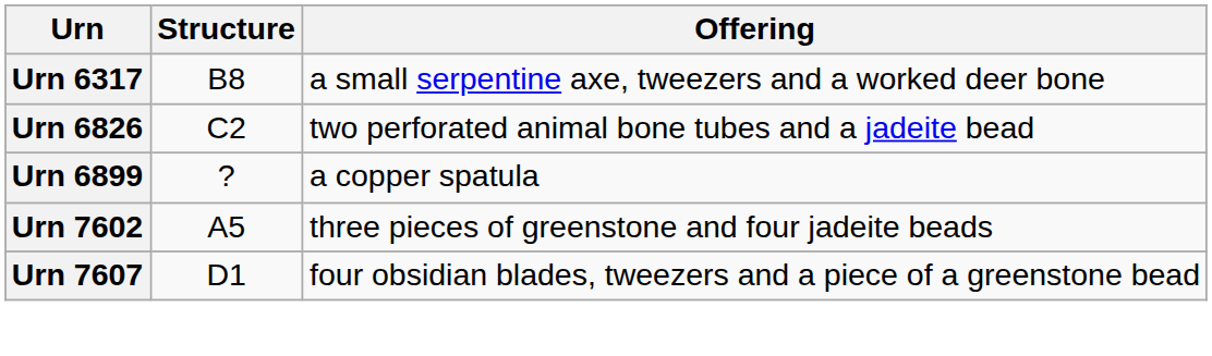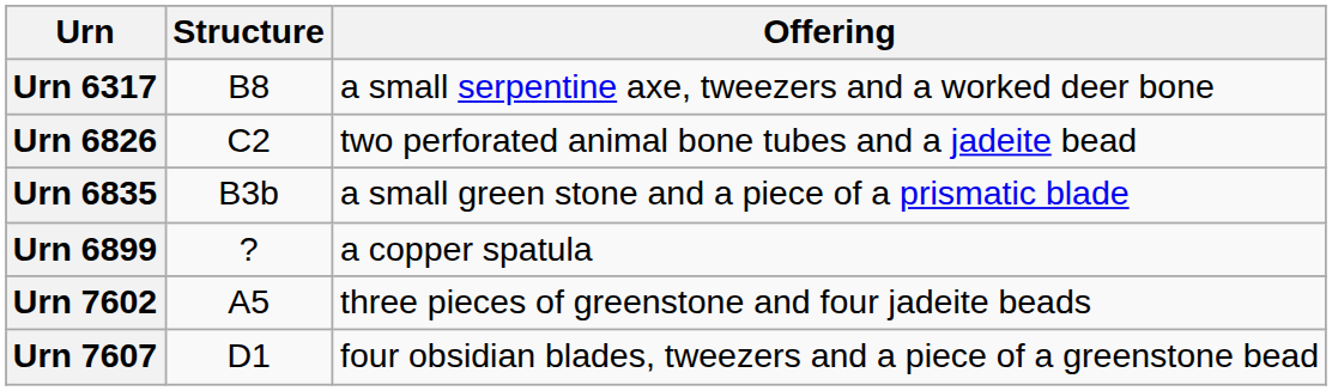+ row: Urn 6835 | B3b | a small green stone and a piece of a prismatic blade
